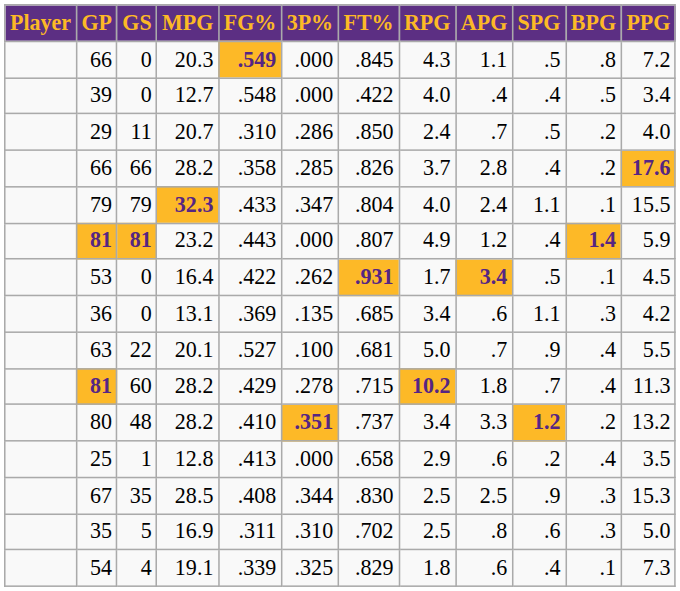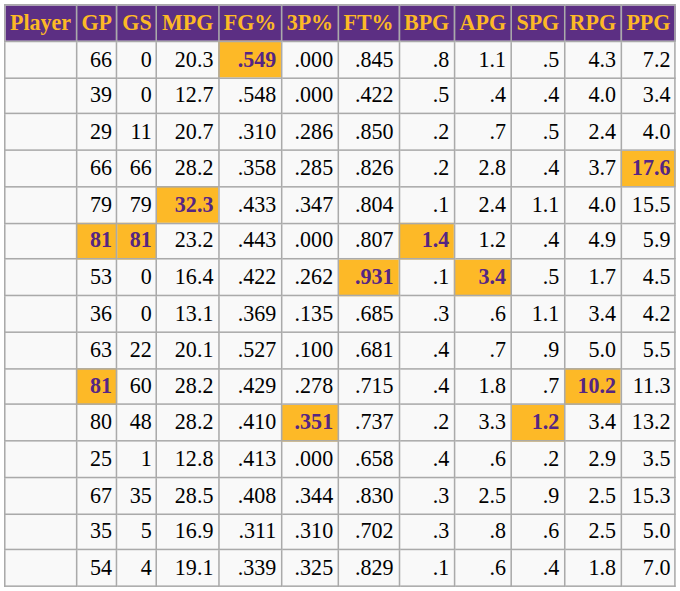columns swapped: RPG <-> BPG
54 | PPG: 7.3 -> 7.0
